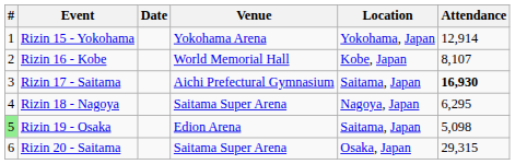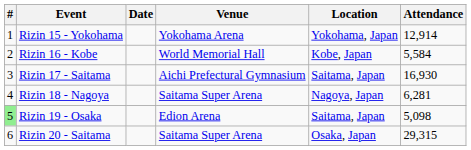Rizin 16 - Kobe | Attendance: 8,107 -> 5,584
Rizin 17 - Saitama | Attendance: bold -> normal
Rizin 18 - Nagoya | Attendance: 6,295 -> 6,281
